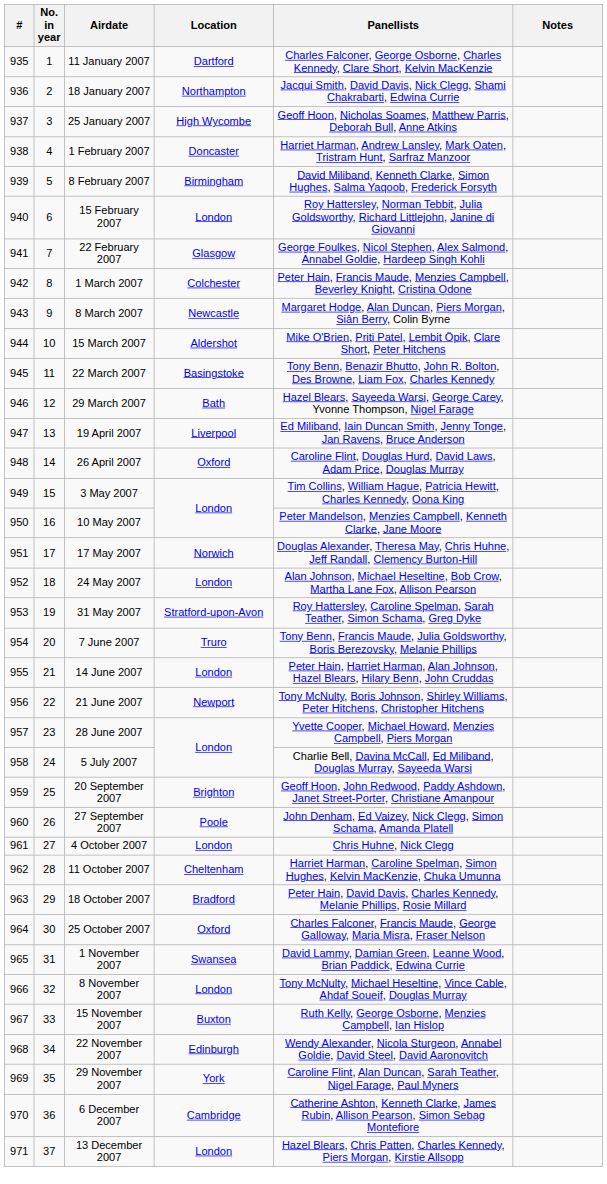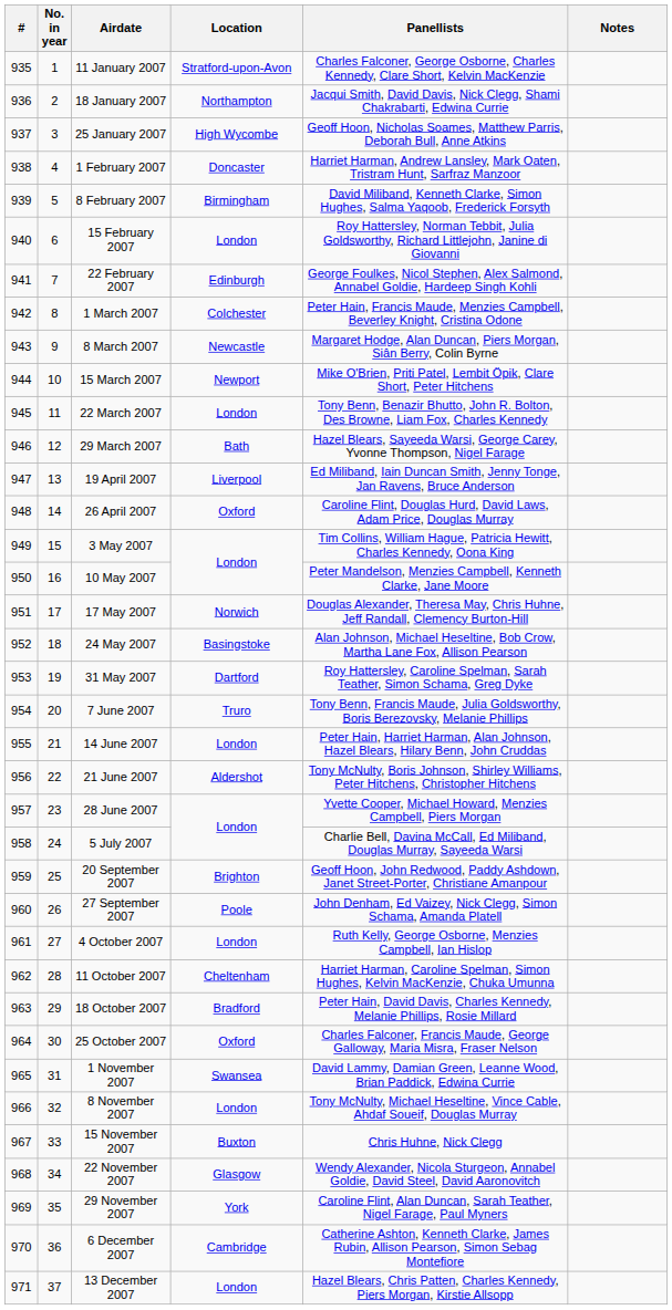11 January 2007 | Location: Dartford -> Stratford-upon-Avon
22 February 2007 | Location: Glasgow -> Edinburgh
15 March 2007 | Location: Aldershot -> Newport
22 March 2007 | Location: Basingstoke -> London
24 May 2007 | Location: London -> Basingstoke
31 May 2007 | Location: Stratford-upon-Avon -> Dartford
21 June 2007 | Location: Newport -> Aldershot
4 October 2007 | Panellists: Chris Huhne, Nick Clegg -> Ruth Kelly, George Osborne, Menzies Campbell, Ian Hislop
15 November 2007 | Panellists: Ruth Kelly, George Osborne, Menzies Campbell, Ian Hislop -> Chris Huhne, Nick Clegg
22 November 2007 | Location: Edinburgh -> Glasgow
